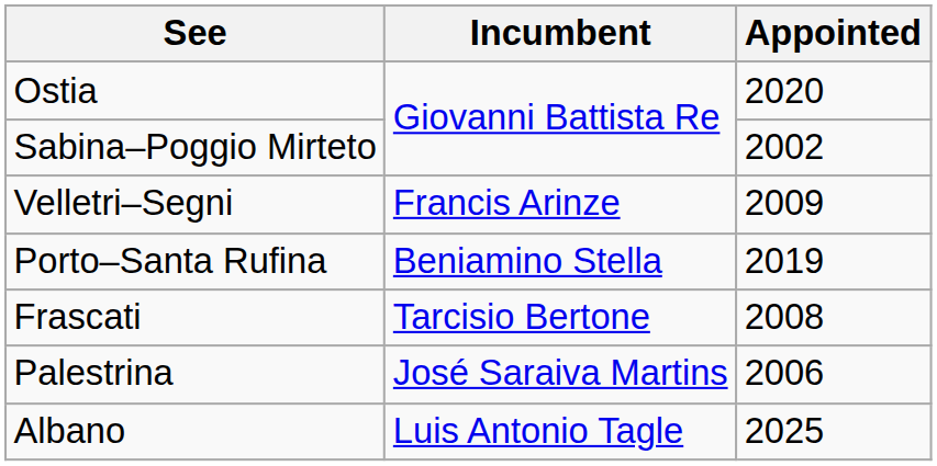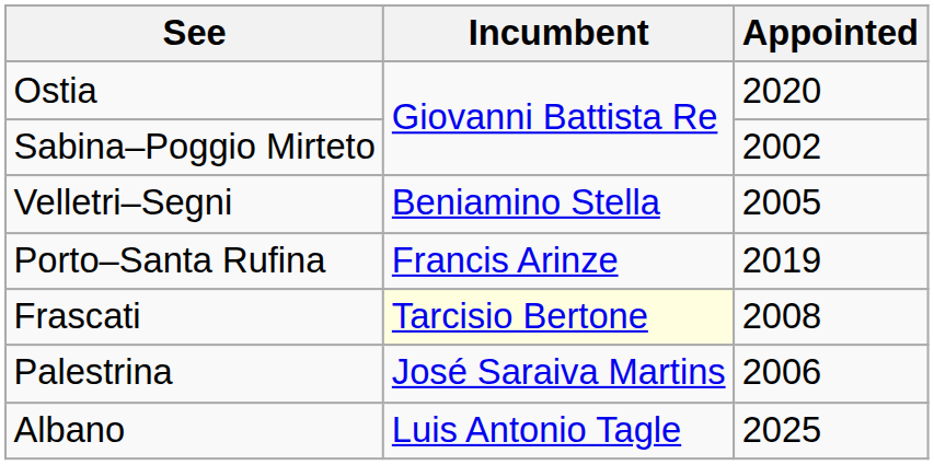Velletri–Segni | Incumbent: Francis Arinze -> Beniamino Stella
Velletri–Segni | Appointed: 2009 -> 2005
Porto–Santa Rufina | Incumbent: Beniamino Stella -> Francis Arinze
Frascati | Incumbent: no background -> lightyellow background
